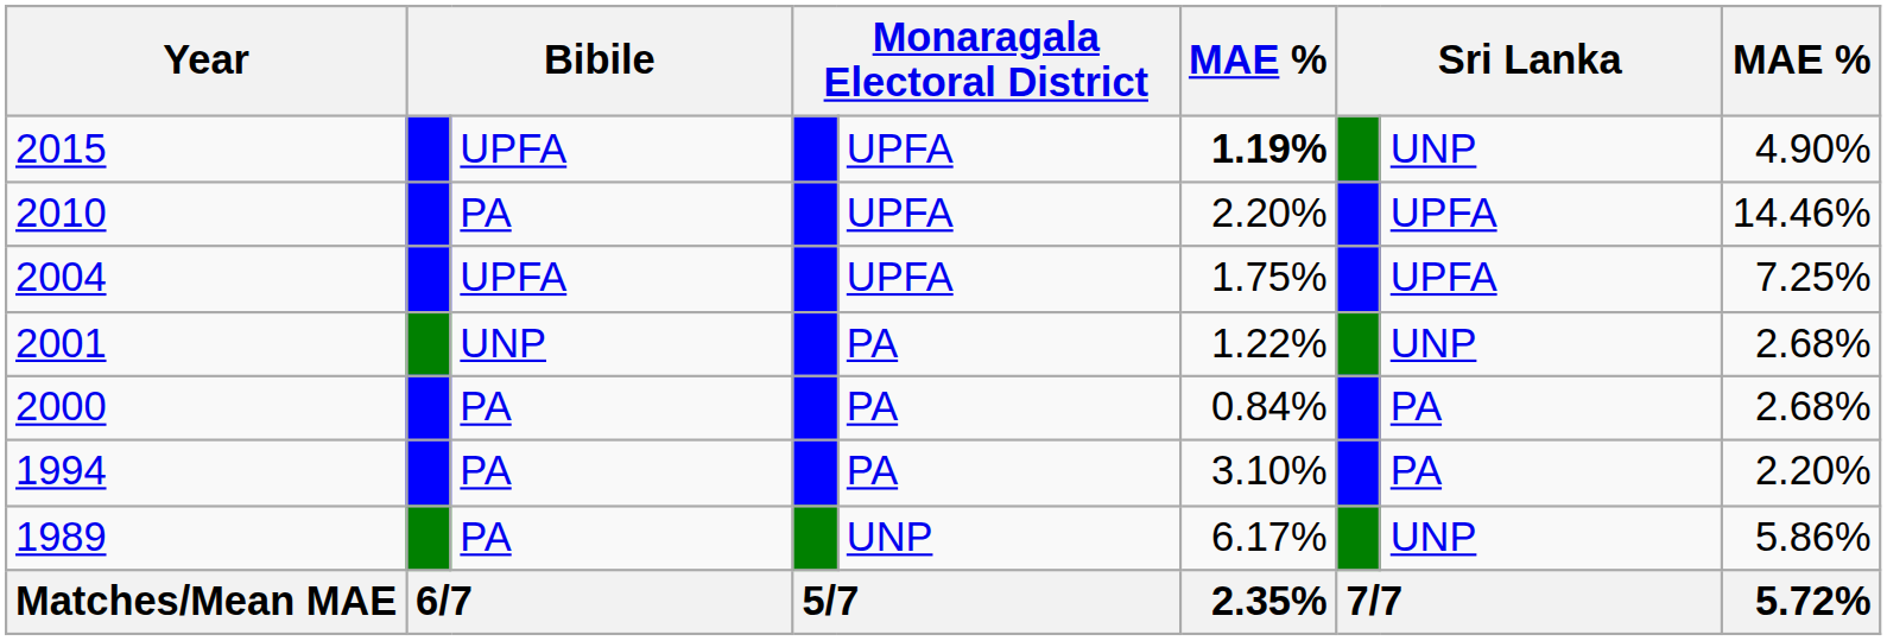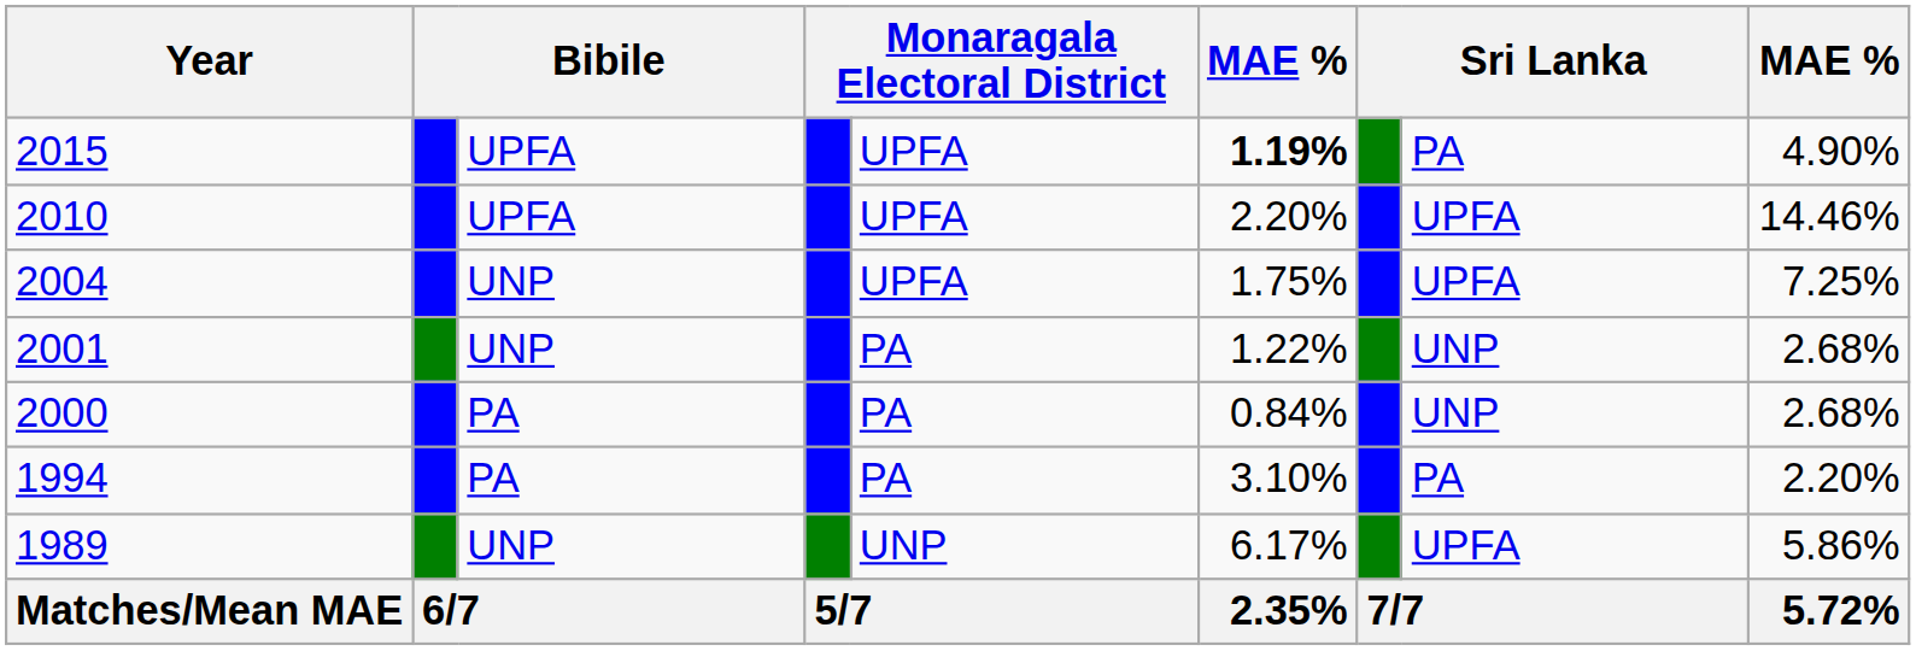2015 | column 8: UNP -> PA
2010 | column 3: PA -> UPFA
2004 | column 3: UPFA -> UNP
2000 | column 8: PA -> UNP
1989 | column 3: PA -> UNP
1989 | column 8: UNP -> UPFA
